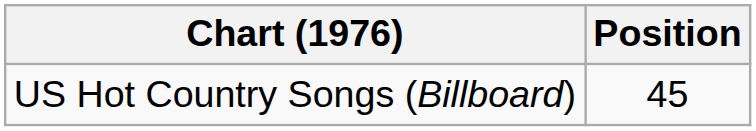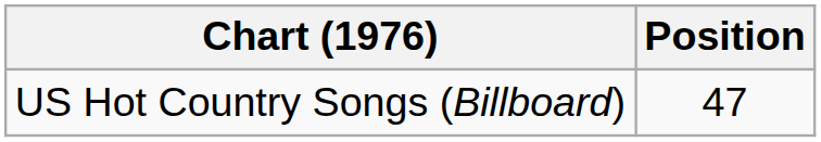US Hot Country Songs (Billboard) | Position: 45 -> 47
